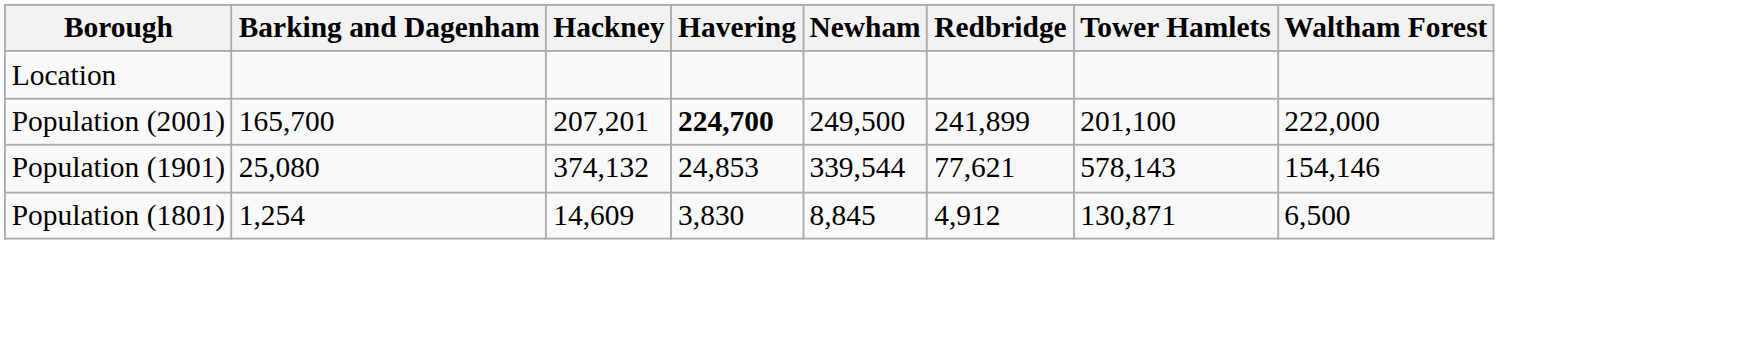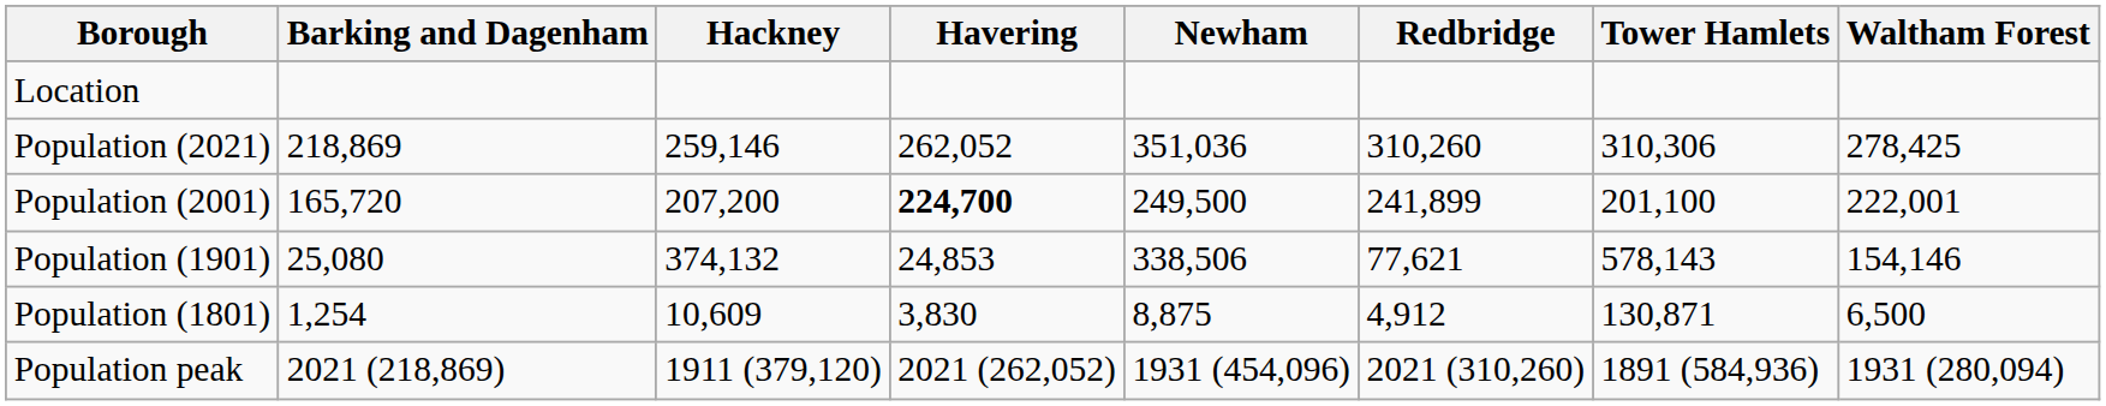+ row: Population (2021) | 218,869 | 259,146 | 262,052 | 351,036 | 310,260 | 310,306 | 278,425
Population (2001) | Barking and Dagenham: 165,700 -> 165,720
Population (2001) | Hackney: 207,201 -> 207,200
Population (2001) | Waltham Forest: 222,000 -> 222,001
Population (1901) | Newham: 339,544 -> 338,506
Population (1801) | Hackney: 14,609 -> 10,609
Population (1801) | Newham: 8,845 -> 8,875
+ row: Population peak | 2021 (218,869) | 1911 (379,120) | 2021 (262,052) | 1931 (454,096) | 2021 (310,260) | 1891 (584,936) | 1931 (280,094)
